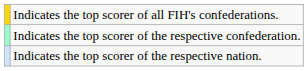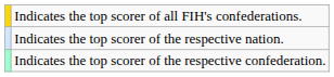rows swapped: Indicates the top scorer of the respective confederation. <-> Indicates the top scorer of the respective nation.
